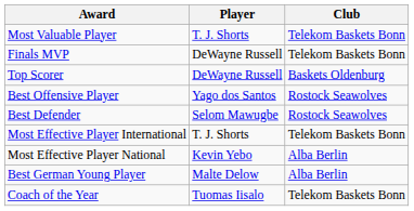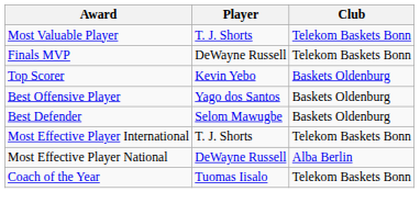Top Scorer | Player: DeWayne Russell -> Kevin Yebo
Best Offensive Player | Club: Rostock Seawolves -> Baskets Oldenburg
Best Defender | Club: Rostock Seawolves -> Baskets Oldenburg
Most Effective Player National | Player: Kevin Yebo -> DeWayne Russell
- row: Best German Young Player | Malte Delow | Alba Berlin
